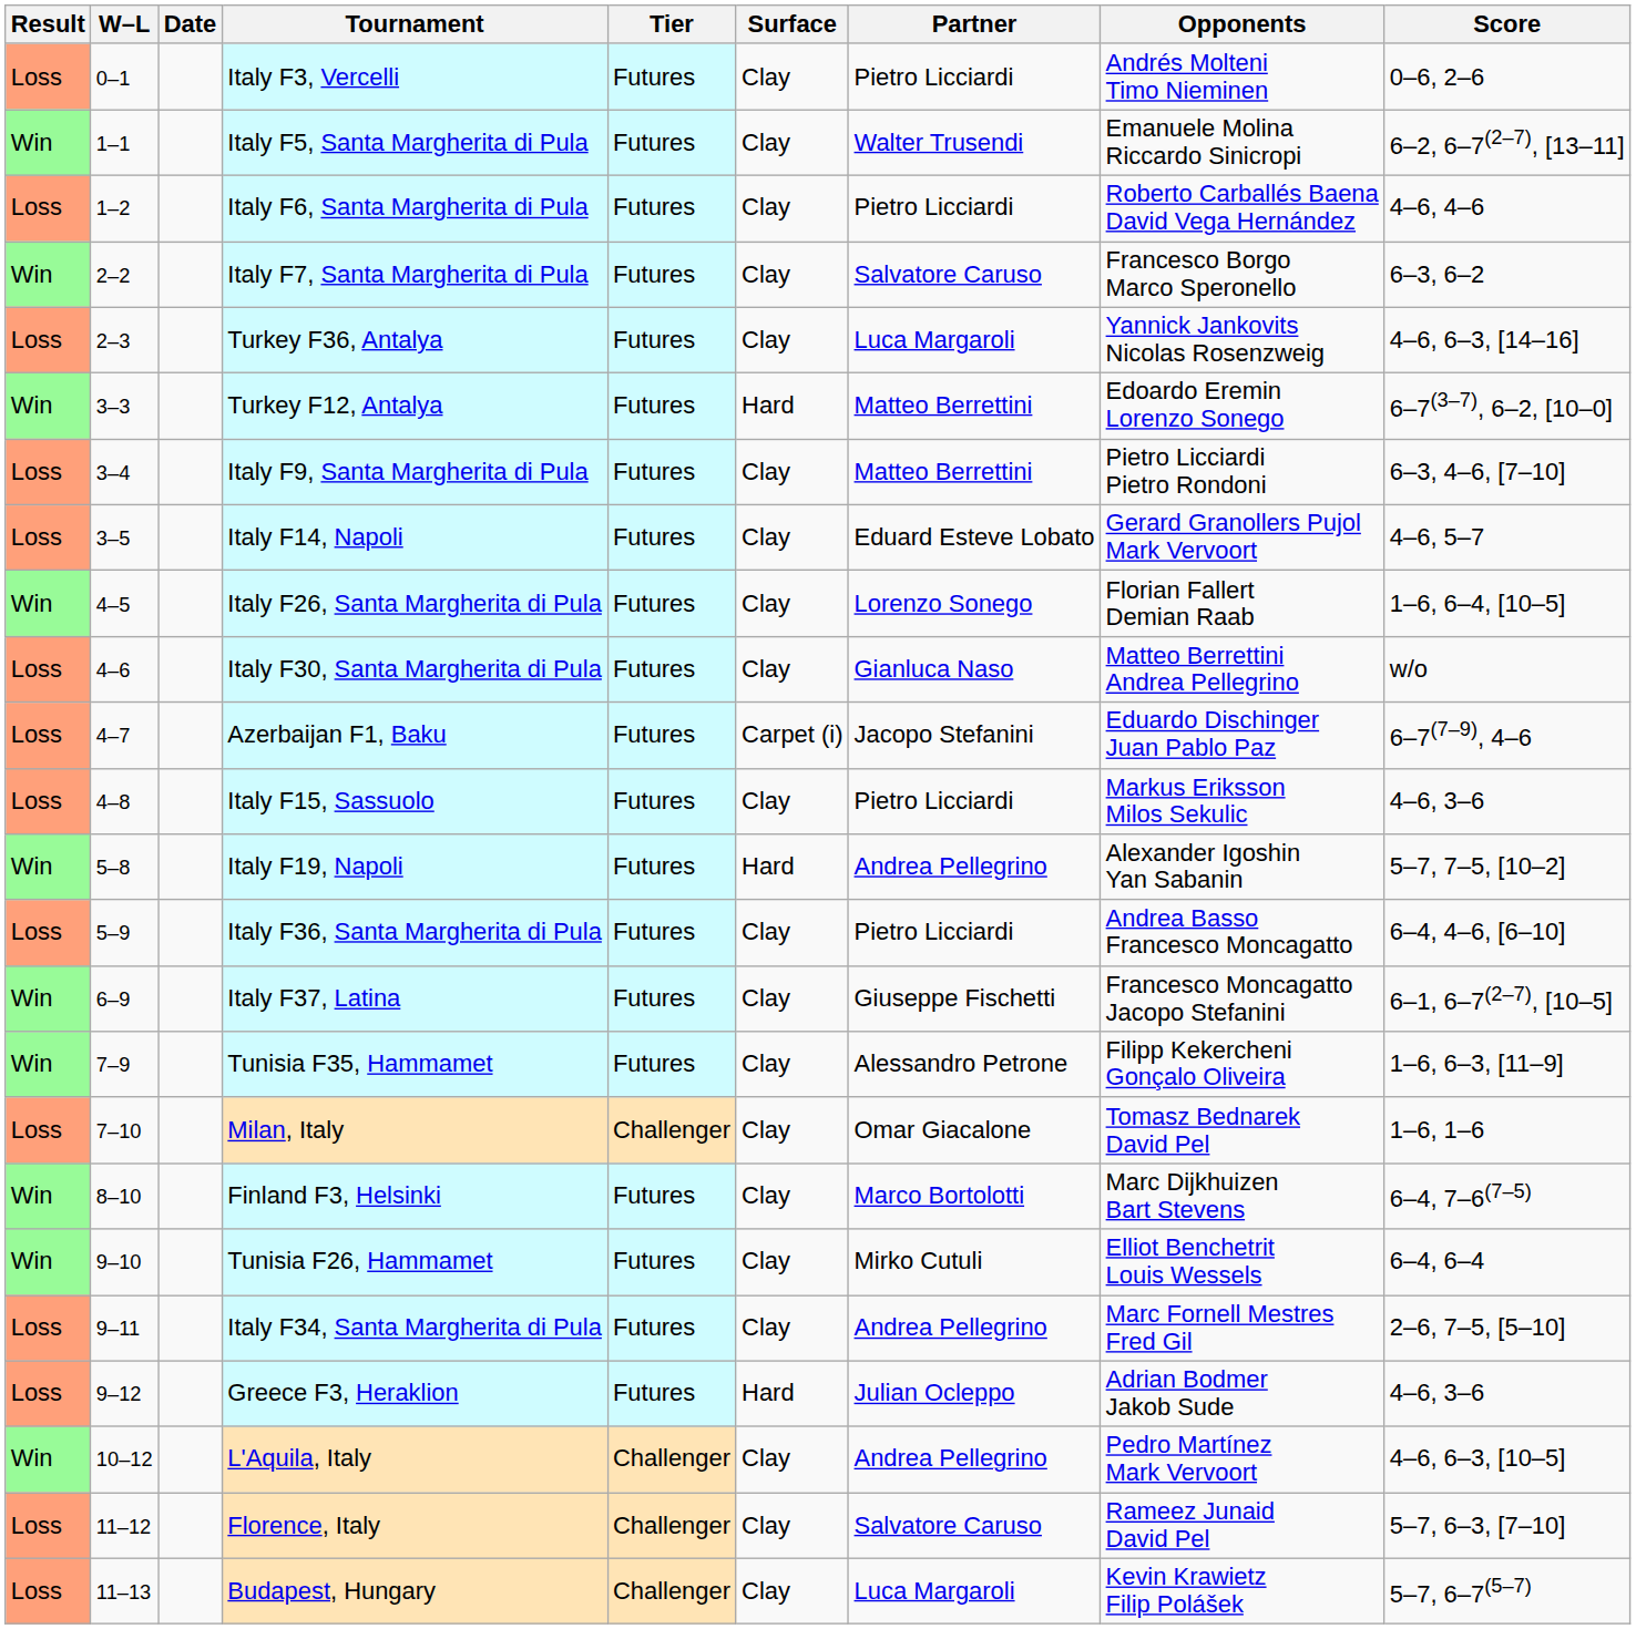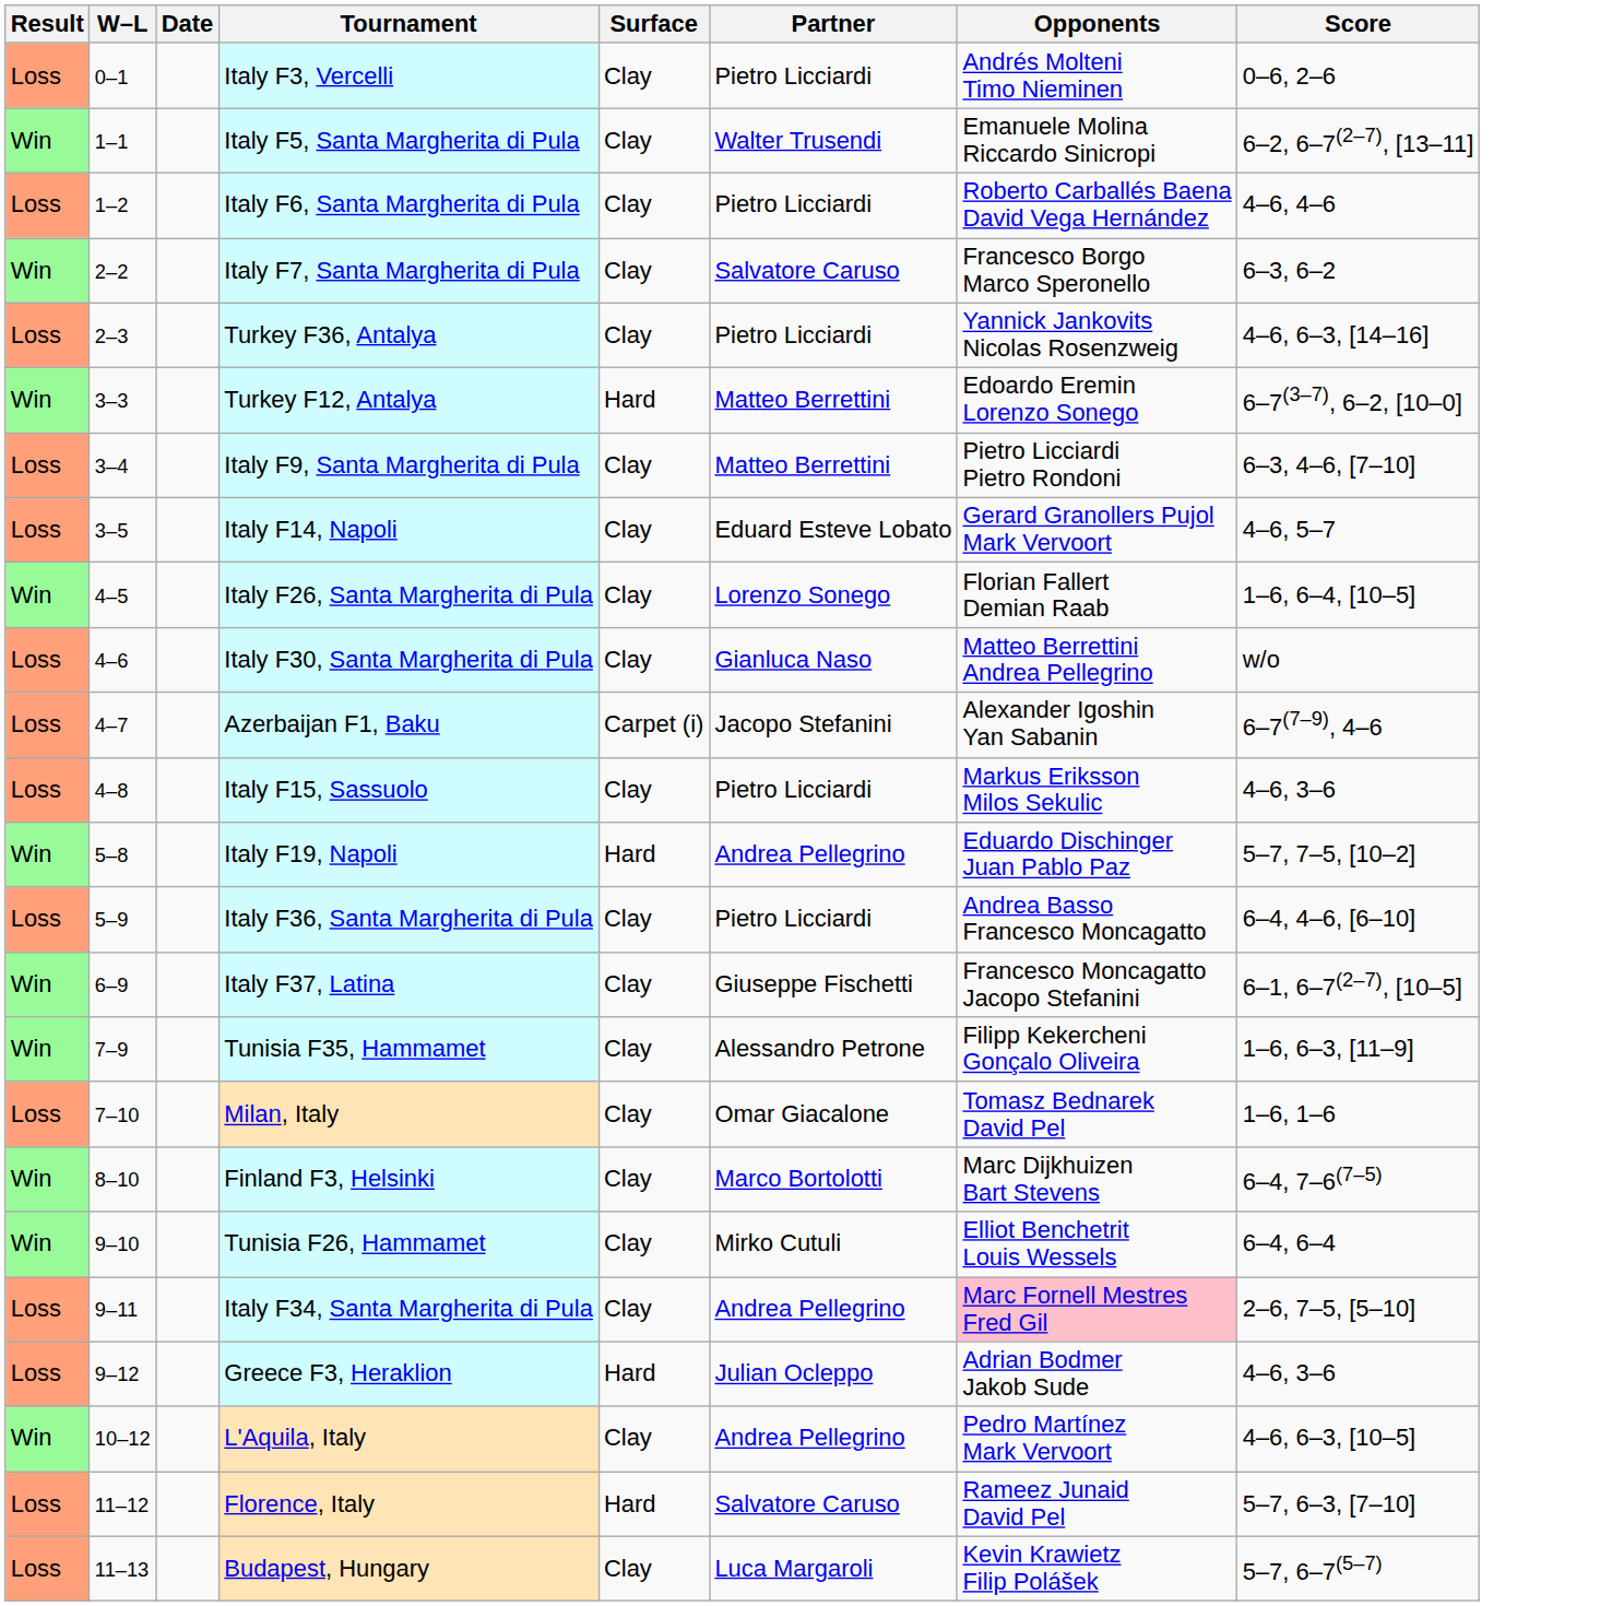- column: Tier | Futures | Futures | Futures | Futures | Futures | Futures | Futures | Futures | Futures | Futures | Futures | Futures | Futures | Futures | Futures | Futures | Challenger | Futures | Futures | Futures | Futures | Challenger | Challenger | Challenger
Turkey F36, Antalya | Partner: Luca Margaroli -> Pietro Licciardi
Azerbaijan F1, Baku | Opponents: Eduardo Dischinger Juan Pablo Paz -> Alexander Igoshin Yan Sabanin
Italy F19, Napoli | Opponents: Alexander Igoshin Yan Sabanin -> Eduardo Dischinger Juan Pablo Paz
Italy F34, Santa Margherita di Pula | Opponents: no background -> pink background
Florence, Italy | Surface: Clay -> Hard
